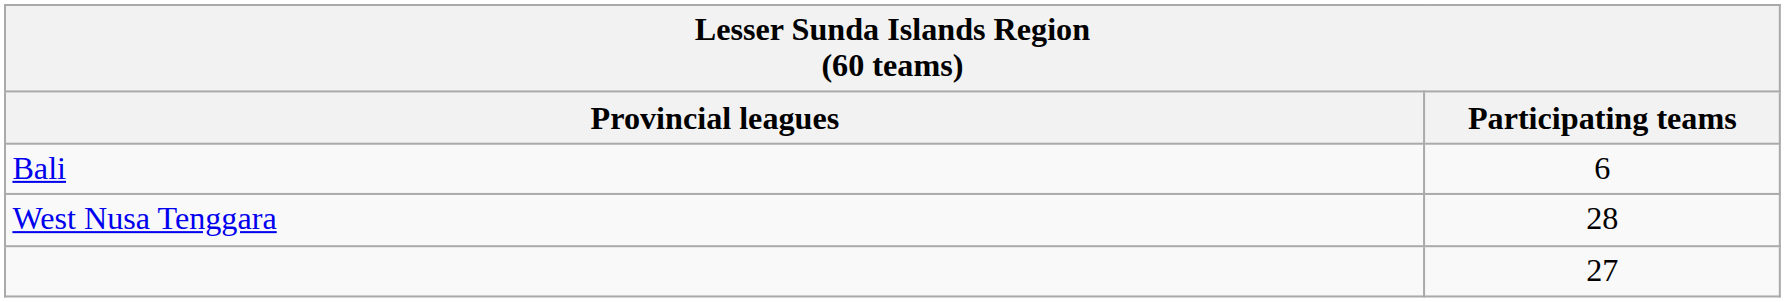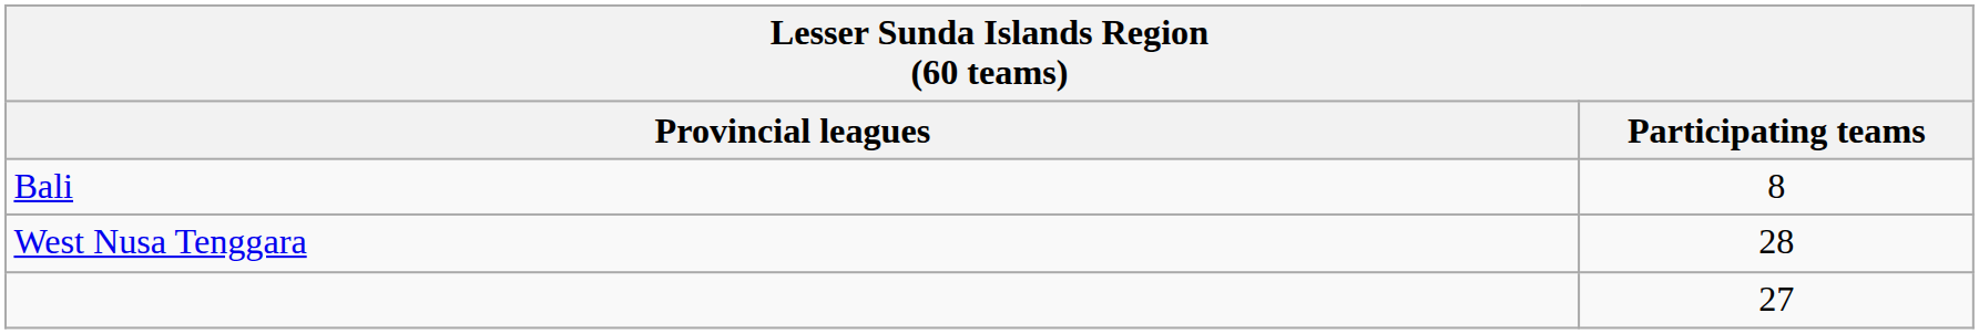Bali | Participating teams: 6 -> 8
